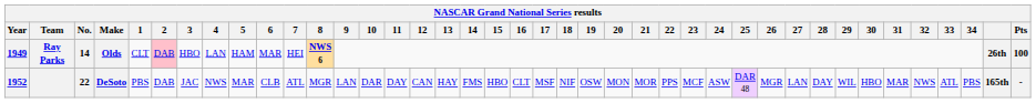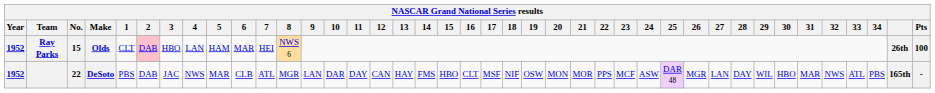Ray Parks | Year: 1949 -> 1952
Ray Parks | No.: 14 -> 15
Ray Parks | 8: bold -> normal
